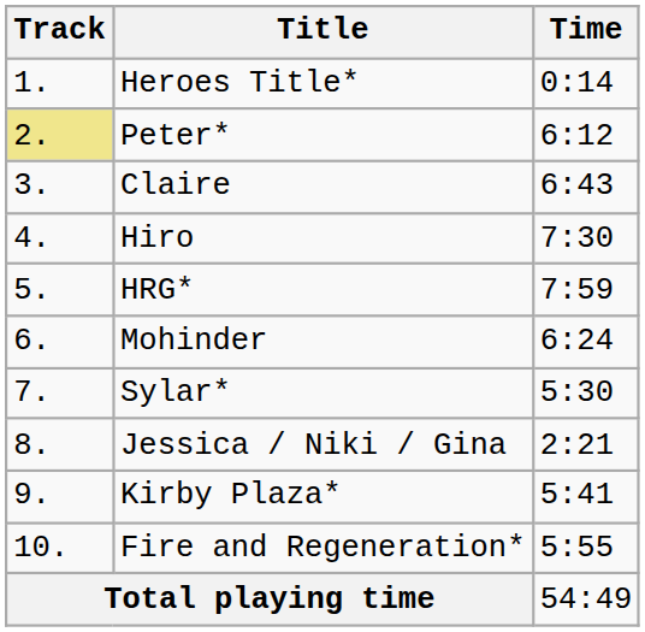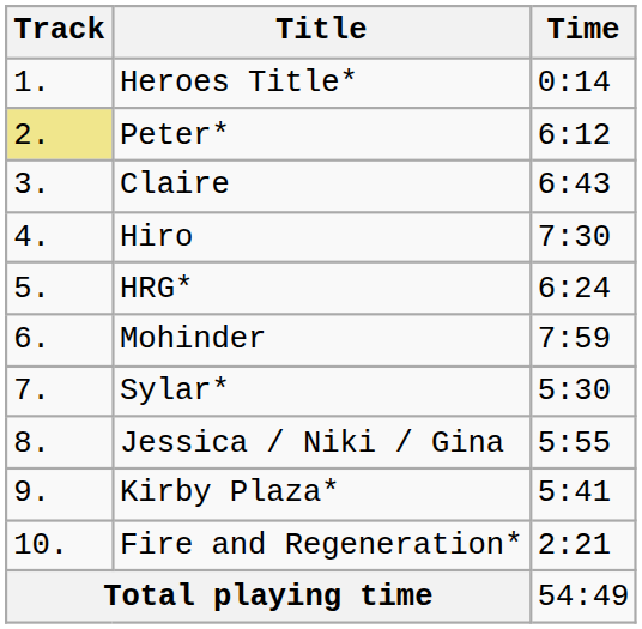HRG* | Time: 7:59 -> 6:24
Mohinder | Time: 6:24 -> 7:59
Jessica / Niki / Gina | Time: 2:21 -> 5:55
Fire and Regeneration* | Time: 5:55 -> 2:21
